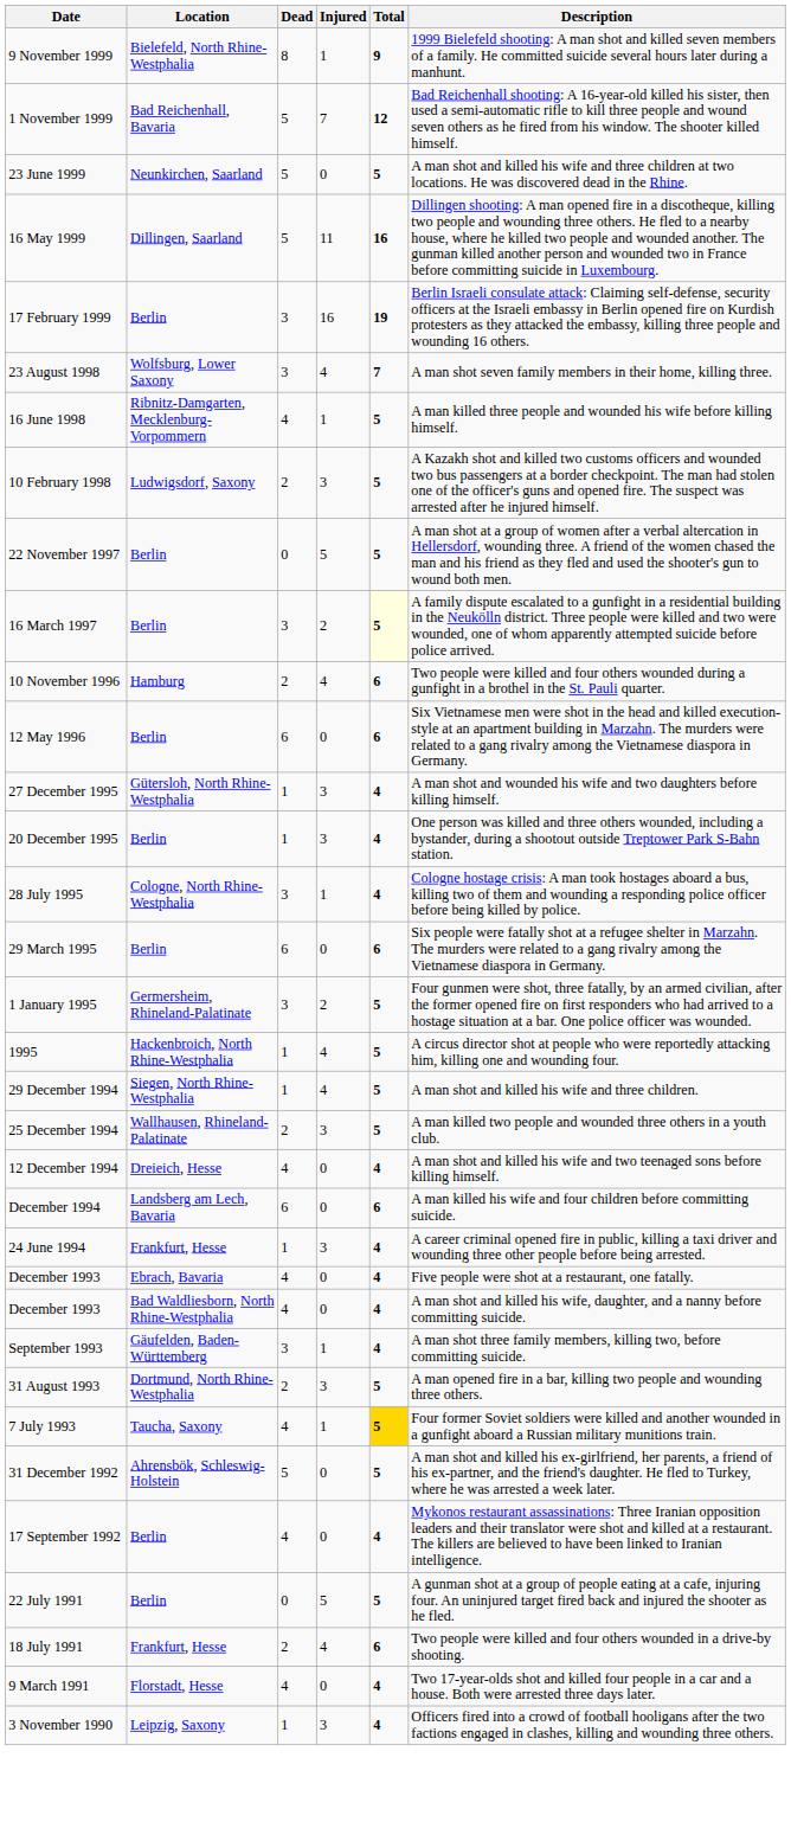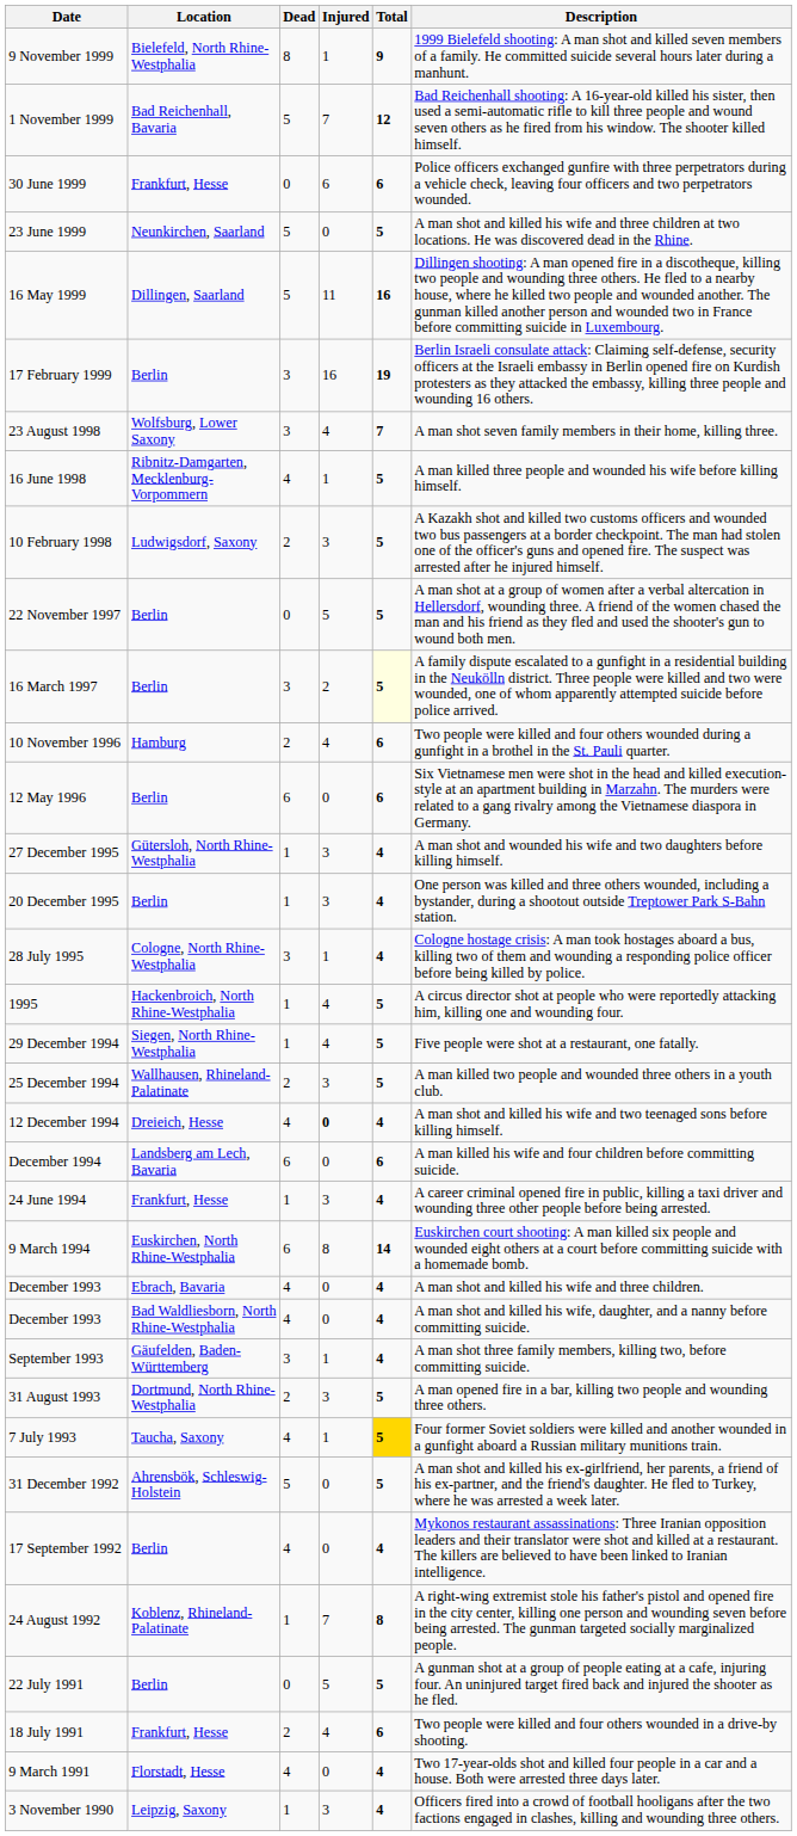+ row: 30 June 1999 | Frankfurt, Hesse | 0 | 6 | 6 | Police officers exchanged gunfire with three perpetrators during a vehicle check, leaving four officers and two perpetrators wounded.
- row: 29 March 1995 | Berlin | 6 | 0 | 6 | Six people were fatally shot at a refugee shelter in Marzahn. The murders were related to a gang rivalry among the Vietnamese diaspora in Germany.
- row: 1 January 1995 | Germersheim, Rhineland-Palatinate | 3 | 2 | 5 | Four gunmen were shot, three fatally, by an armed civilian, after the former opened fire on first responders who had arrived to a hostage situation at a bar. One police officer was wounded.
29 December 1994 | Description: A man shot and killed his wife and three children. -> Five people were shot at a restaurant, one fatally.
12 December 1994 | Injured: normal -> bold
+ row: 9 March 1994 | Euskirchen, North Rhine-Westphalia | 6 | 8 | 14 | Euskirchen court shooting: A man killed six people and wounded eight others at a court before committing suicide with a homemade bomb.
December 1993 / Ebrach, Bavaria | Description: Five people were shot at a restaurant, one fatally. -> A man shot and killed his wife and three children.
+ row: 24 August 1992 | Koblenz, Rhineland-Palatinate | 1 | 7 | 8 | A right-wing extremist stole his father's pistol and opened fire in the city center, killing one person and wounding seven before being arrested. The gunman targeted socially marginalized people.
